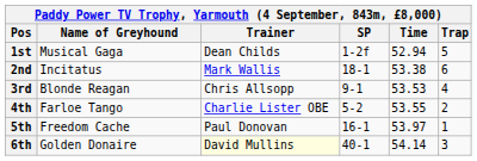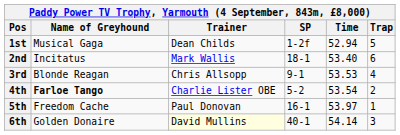2nd | Time: 53.38 -> 53.40
4th | Name of Greyhound: normal -> bold
4th | Time: 53.55 -> 53.54
